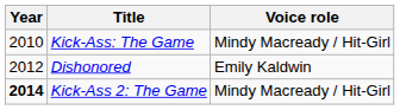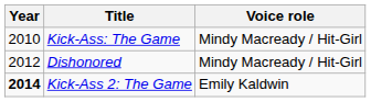Dishonored | Voice role: Emily Kaldwin -> Mindy Macready / Hit-Girl
Kick-Ass 2: The Game | Voice role: Mindy Macready / Hit-Girl -> Emily Kaldwin
